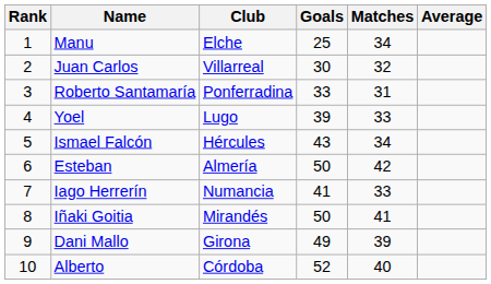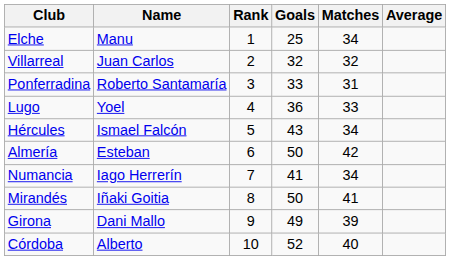columns swapped: Rank <-> Club
Juan Carlos | Goals: 30 -> 32
Yoel | Goals: 39 -> 36
Iago Herrerín | Matches: 33 -> 34
